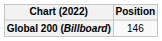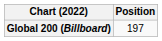Global 200 (Billboard) | Position: 146 -> 197
